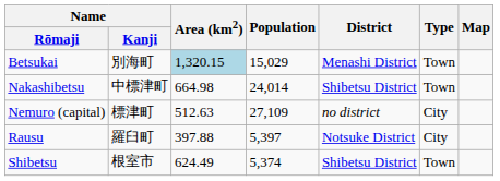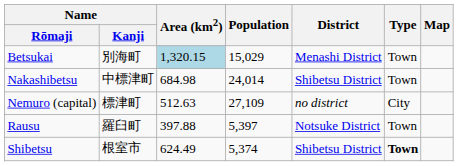Nakashibetsu | Area (km2): 664.98 -> 684.98
Rausu | Type: City -> Town
Shibetsu | Type: normal -> bold
